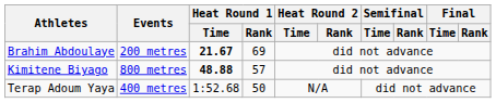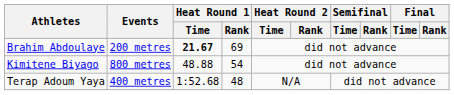Kimitene Biyago | Heat Round 1 / Time: bold -> normal
Kimitene Biyago | Heat Round 1 / Rank: 57 -> 54
Terap Adoum Yaya | Heat Round 1 / Rank: 50 -> 48
